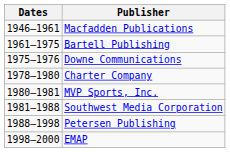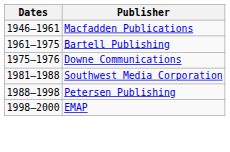- row: 1978–1980 | Charter Company
- row: 1980–1981 | MVP Sports, Inc.
